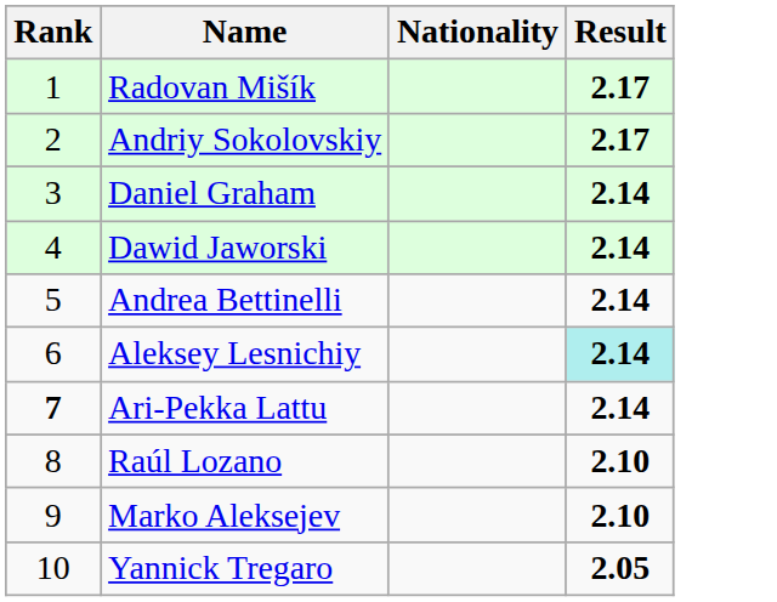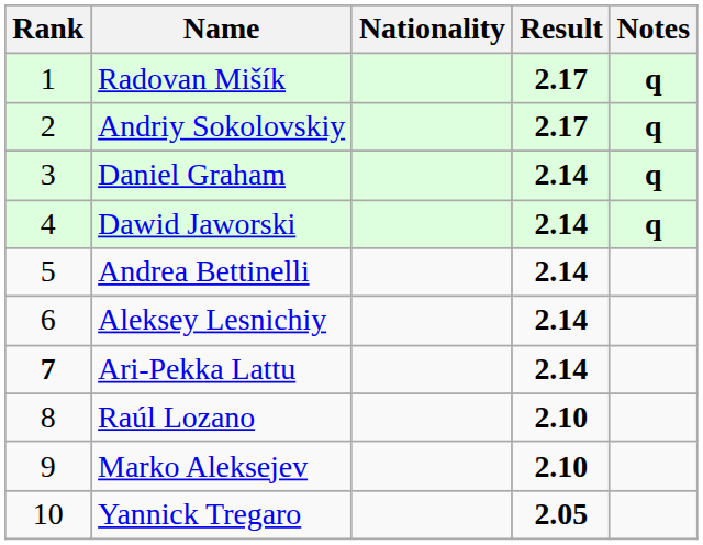+ column: Notes | q | q | q | q
Aleksey Lesnichiy | Result: paleturquoise background -> no background
